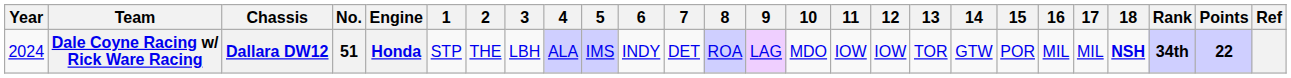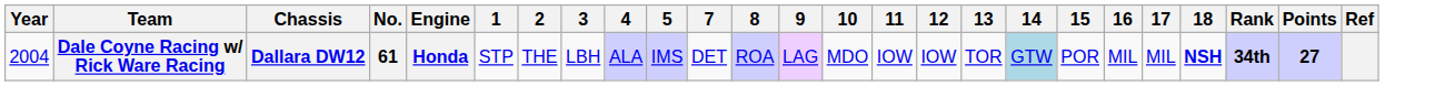- column: 6 | INDY
Dale Coyne Racing w/ Rick Ware Racing | Year: 2024 -> 2004
Dale Coyne Racing w/ Rick Ware Racing | No.: 51 -> 61
Dale Coyne Racing w/ Rick Ware Racing | 14: no background -> lightblue background
Dale Coyne Racing w/ Rick Ware Racing | Points: 22 -> 27
